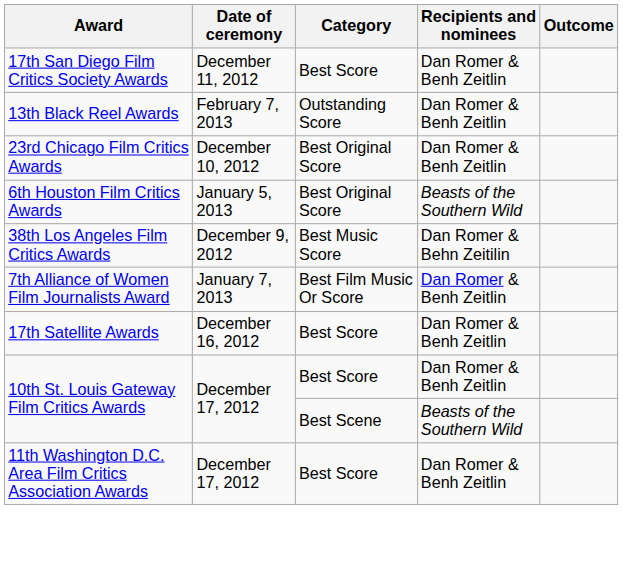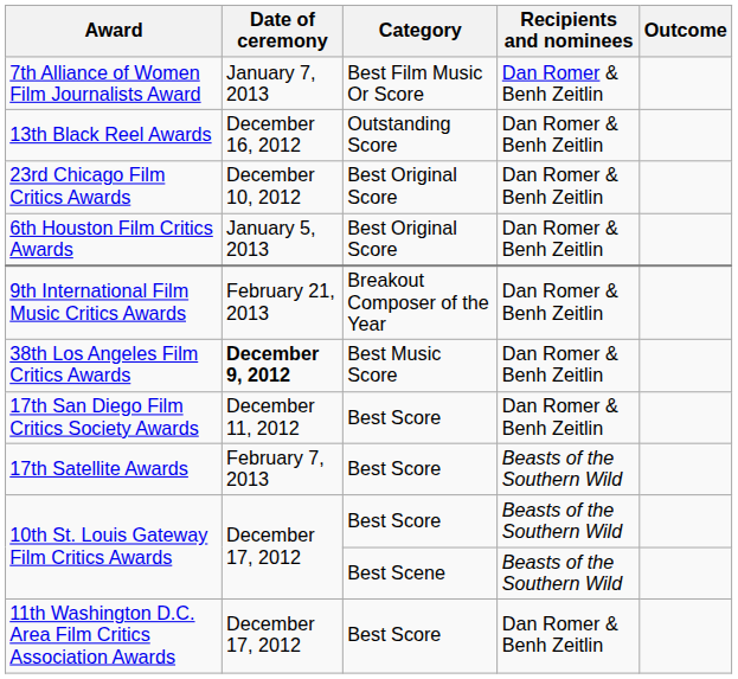rows swapped: 7th Alliance of Women Film Journalists Award <-> 17th San Diego Film Critics Society Awards
13th Black Reel Awards | Date of ceremony: February 7, 2013 -> December 16, 2012
6th Houston Film Critics Awards | Recipients and nominees: Beasts of the Southern Wild -> Dan Romer & Benh Zeitlin
+ row: 9th International Film Music Critics Awards | February 21, 2013 | Breakout Composer of the Year | Dan Romer & Benh Zeitlin
38th Los Angeles Film Critics Awards | Date of ceremony: normal -> bold
38th Los Angeles Film Critics Awards | Recipients and nominees: Dan Romer & Behn Zeitilin -> Dan Romer & Benh Zeitlin
17th Satellite Awards | Date of ceremony: December 16, 2012 -> February 7, 2013
17th Satellite Awards | Recipients and nominees: Dan Romer & Benh Zeitlin -> Beasts of the Southern Wild
10th St. Louis Gateway Film Critics Awards / Best Score | Recipients and nominees: Dan Romer & Benh Zeitlin -> Beasts of the Southern Wild
